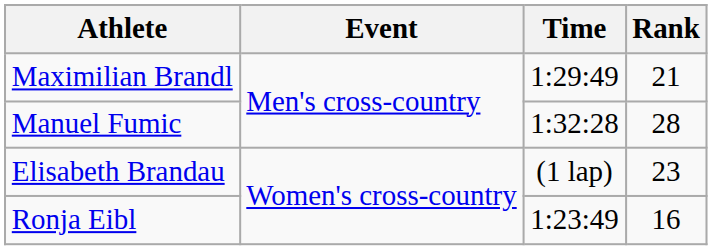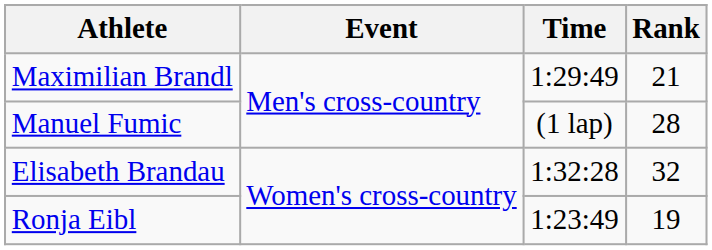Manuel Fumic | Time: 1:32:28 -> (1 lap)
Elisabeth Brandau | Time: (1 lap) -> 1:32:28
Elisabeth Brandau | Rank: 23 -> 32
Ronja Eibl | Rank: 16 -> 19
